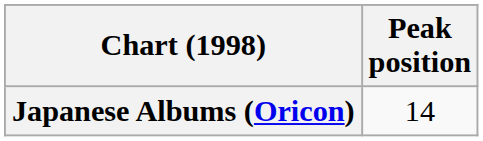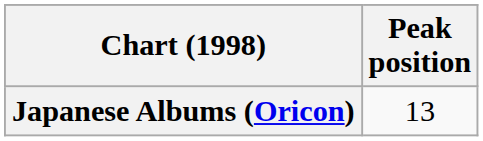Japanese Albums (Oricon) | Peak position: 14 -> 13
